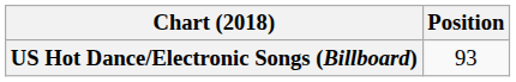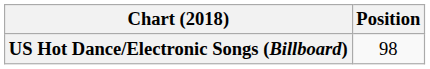US Hot Dance/Electronic Songs (Billboard) | Position: 93 -> 98
